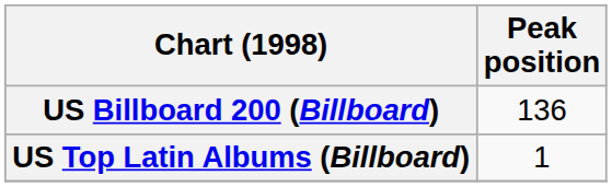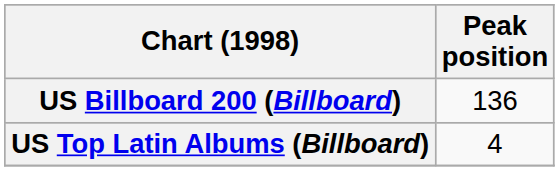US Top Latin Albums (Billboard) | Peak position: 1 -> 4
